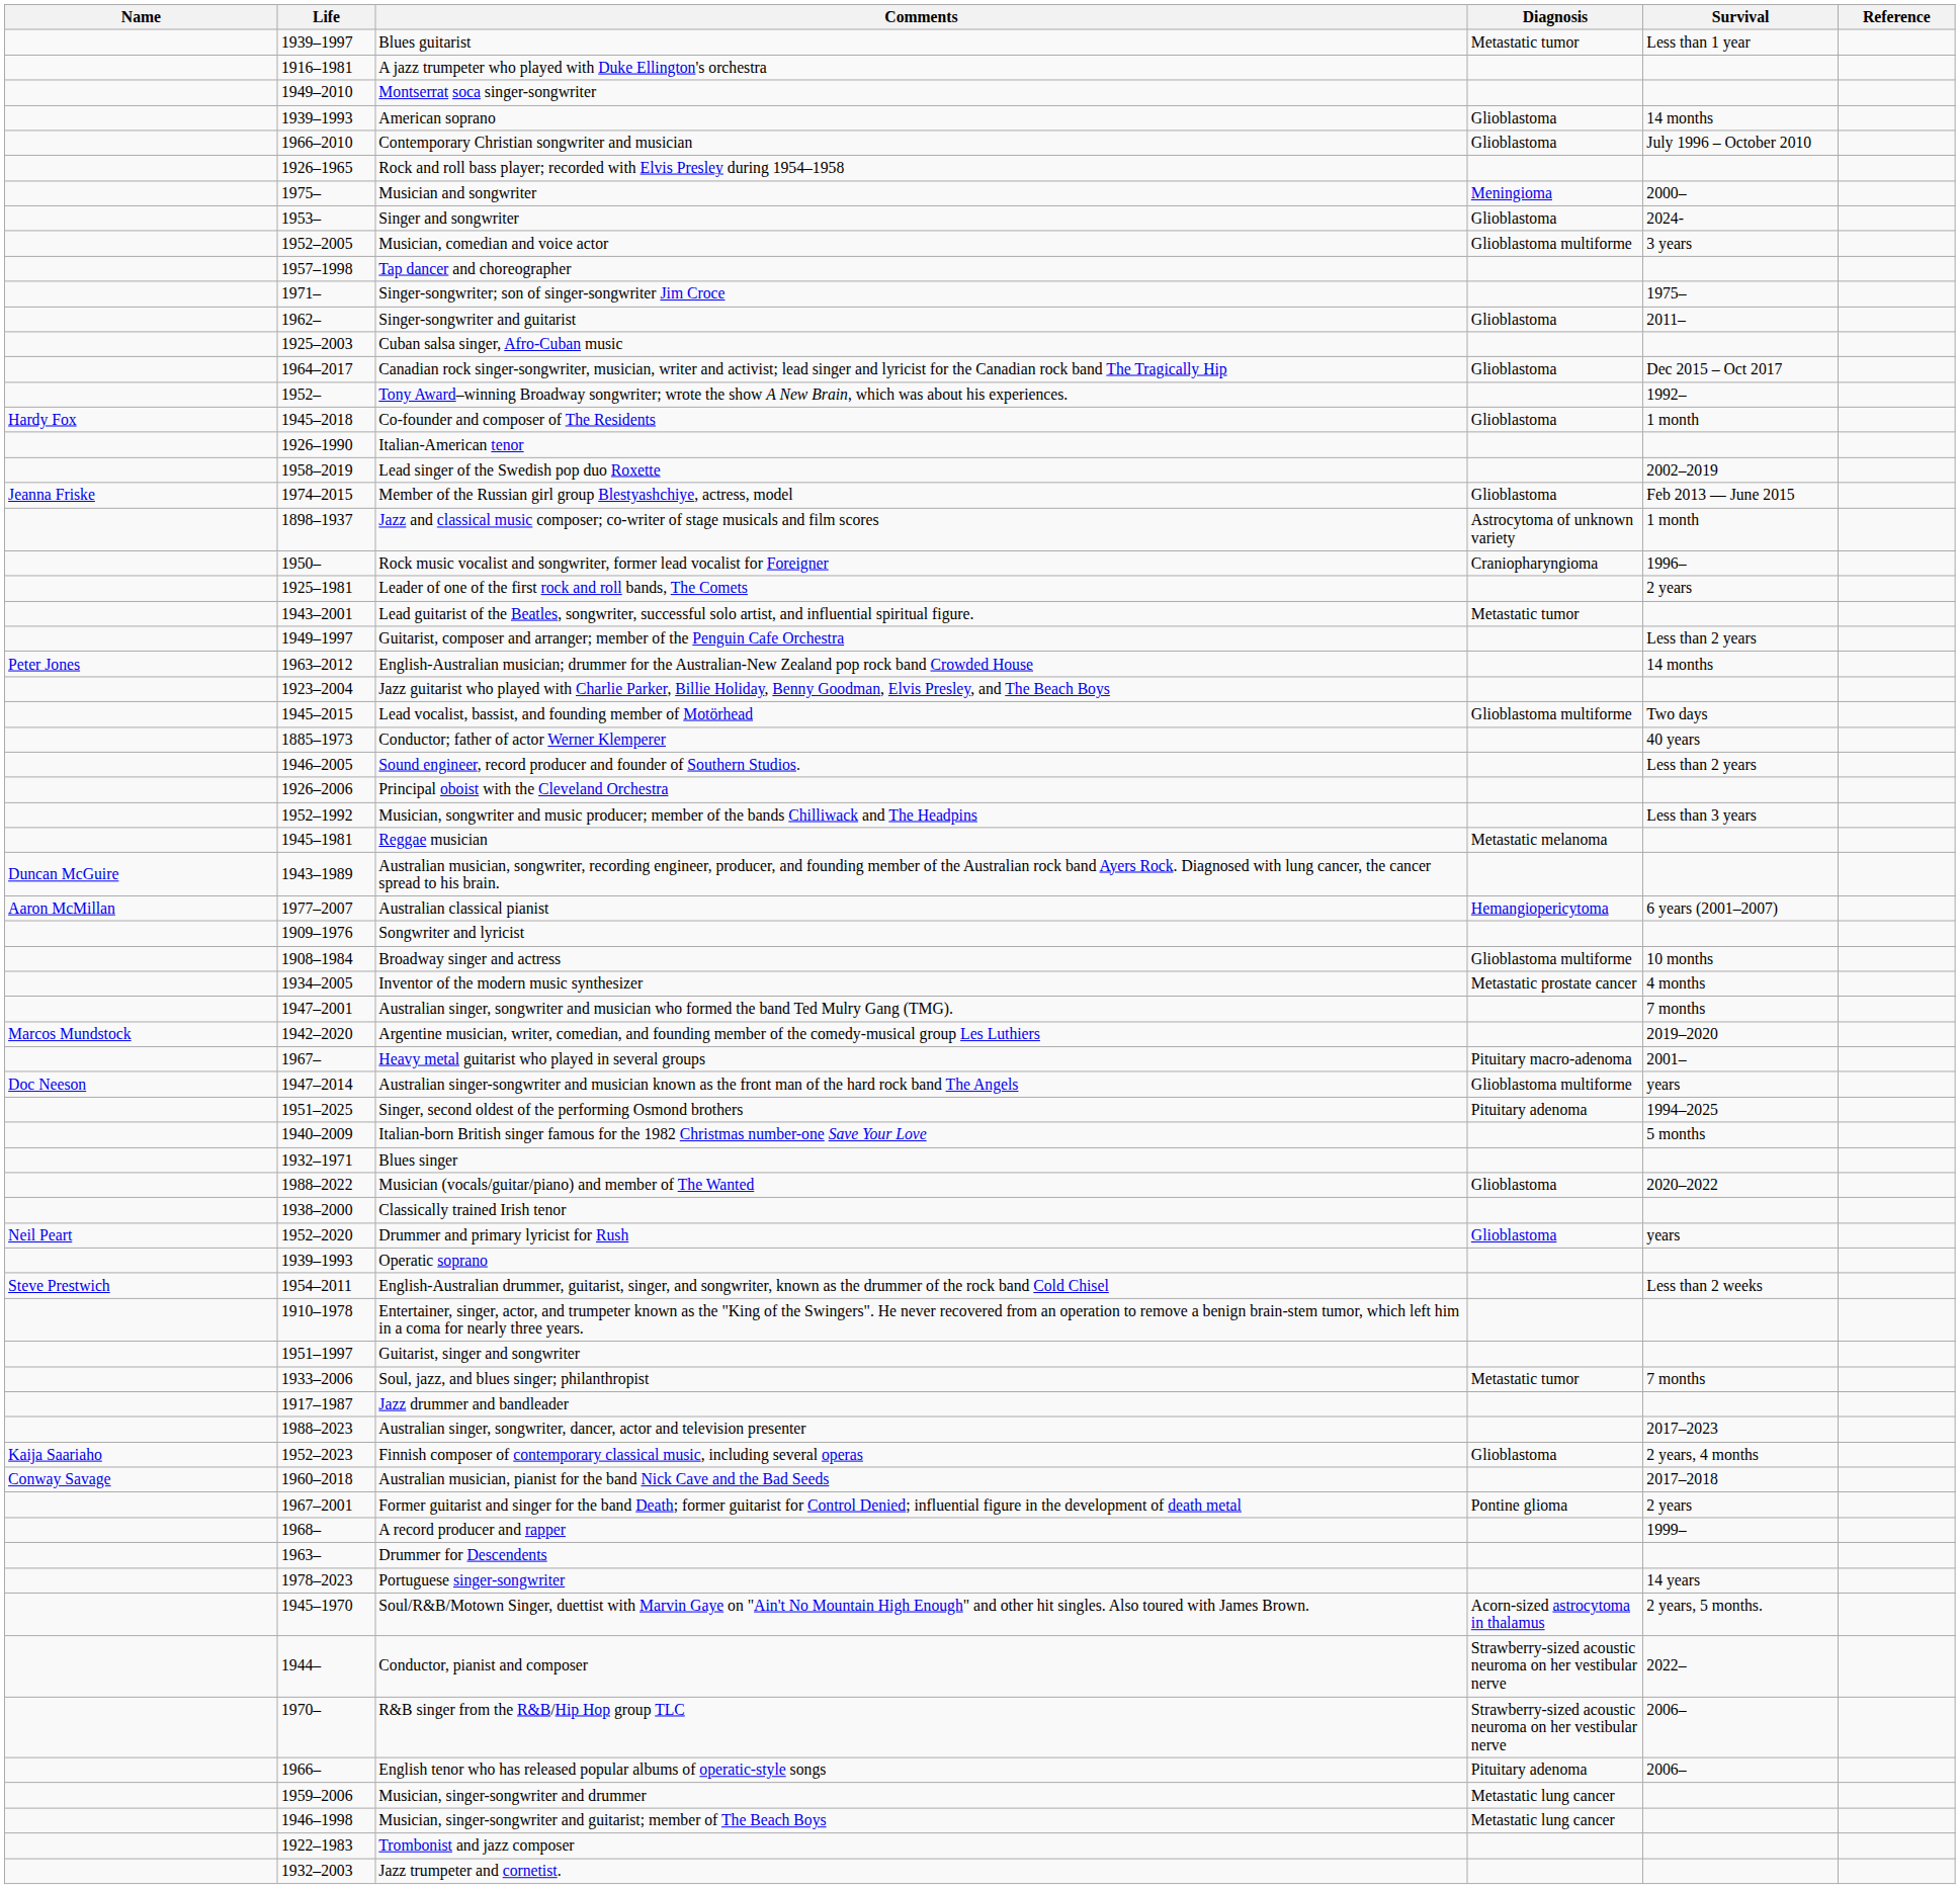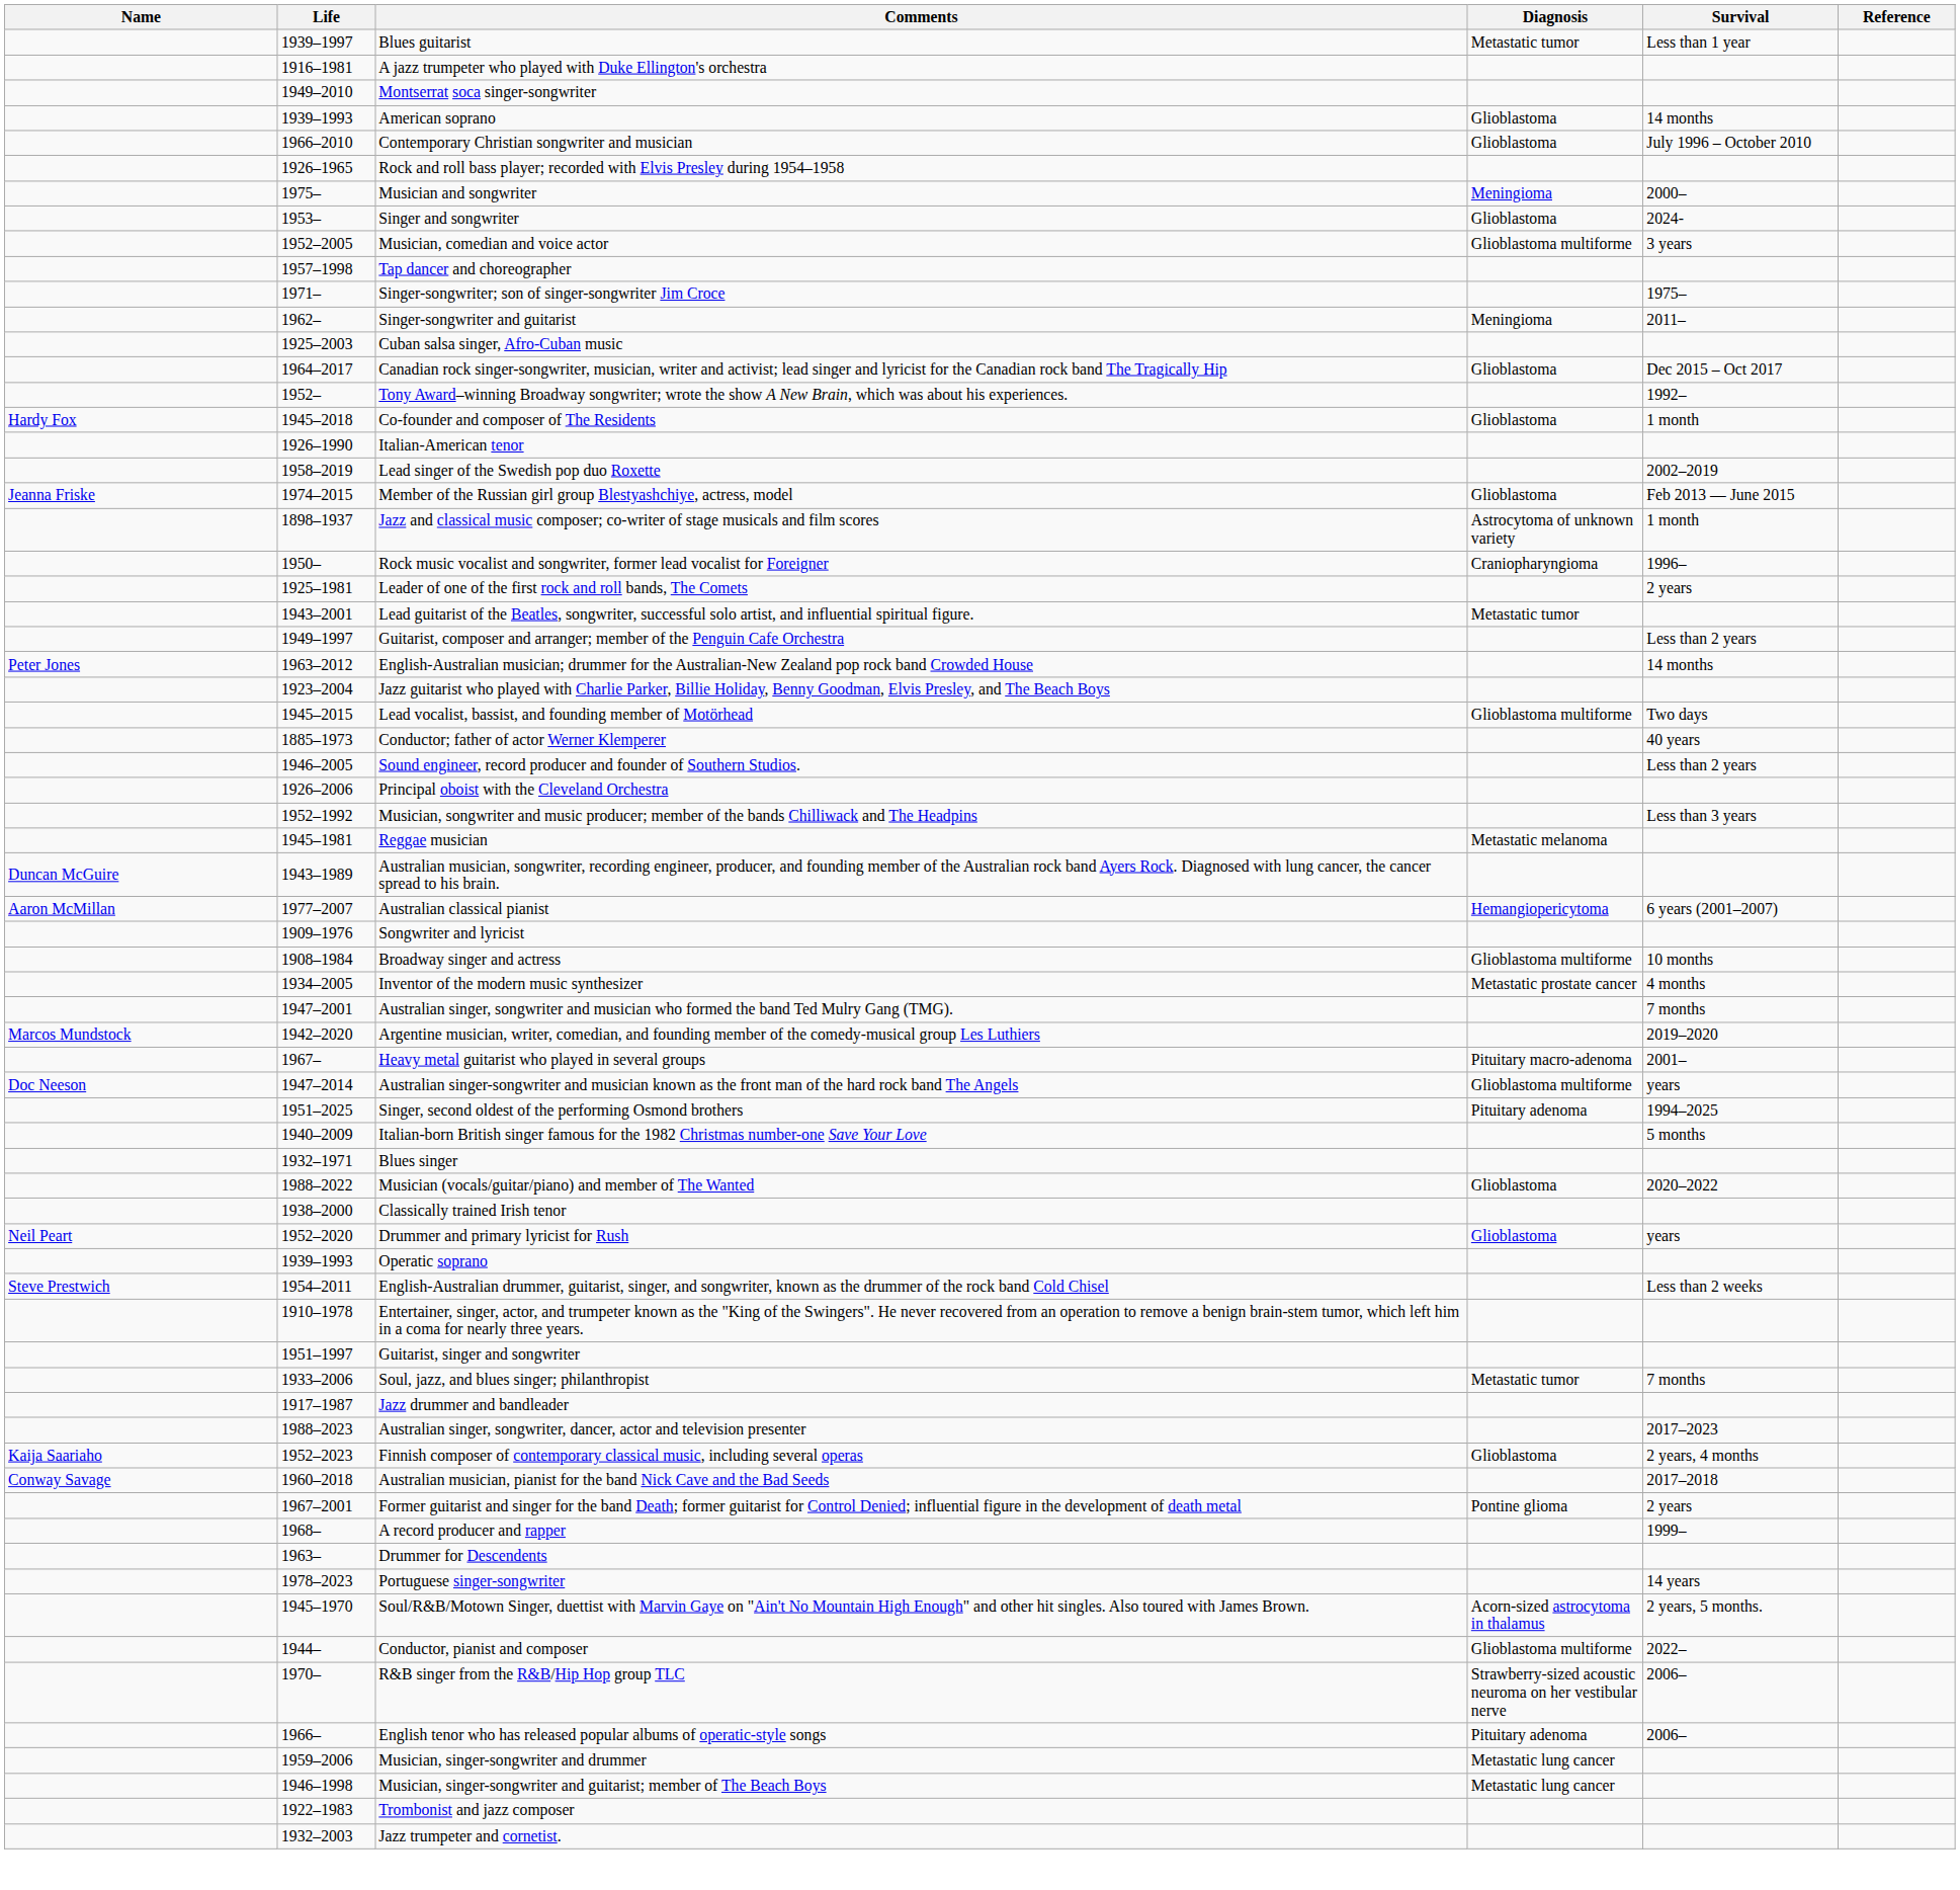Singer-songwriter and guitarist | Diagnosis: Glioblastoma -> Meningioma
Conductor, pianist and composer | Diagnosis: Strawberry-sized acoustic neuroma on her vestibular nerve -> Glioblastoma multiforme
